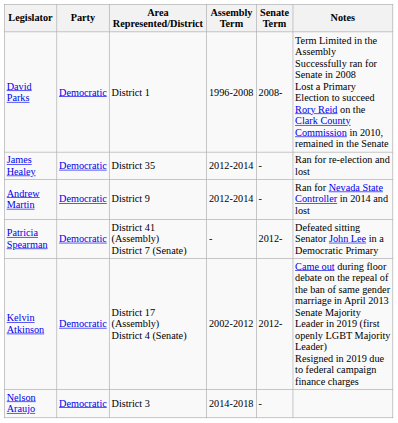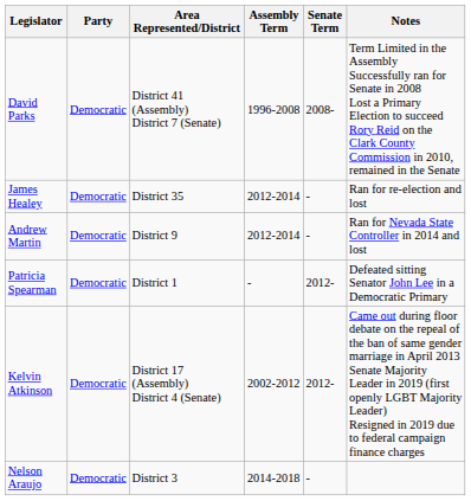David Parks | Area Represented/District: District 1 -> District 41 (Assembly) District 7 (Senate)
Patricia Spearman | Area Represented/District: District 41 (Assembly) District 7 (Senate) -> District 1
